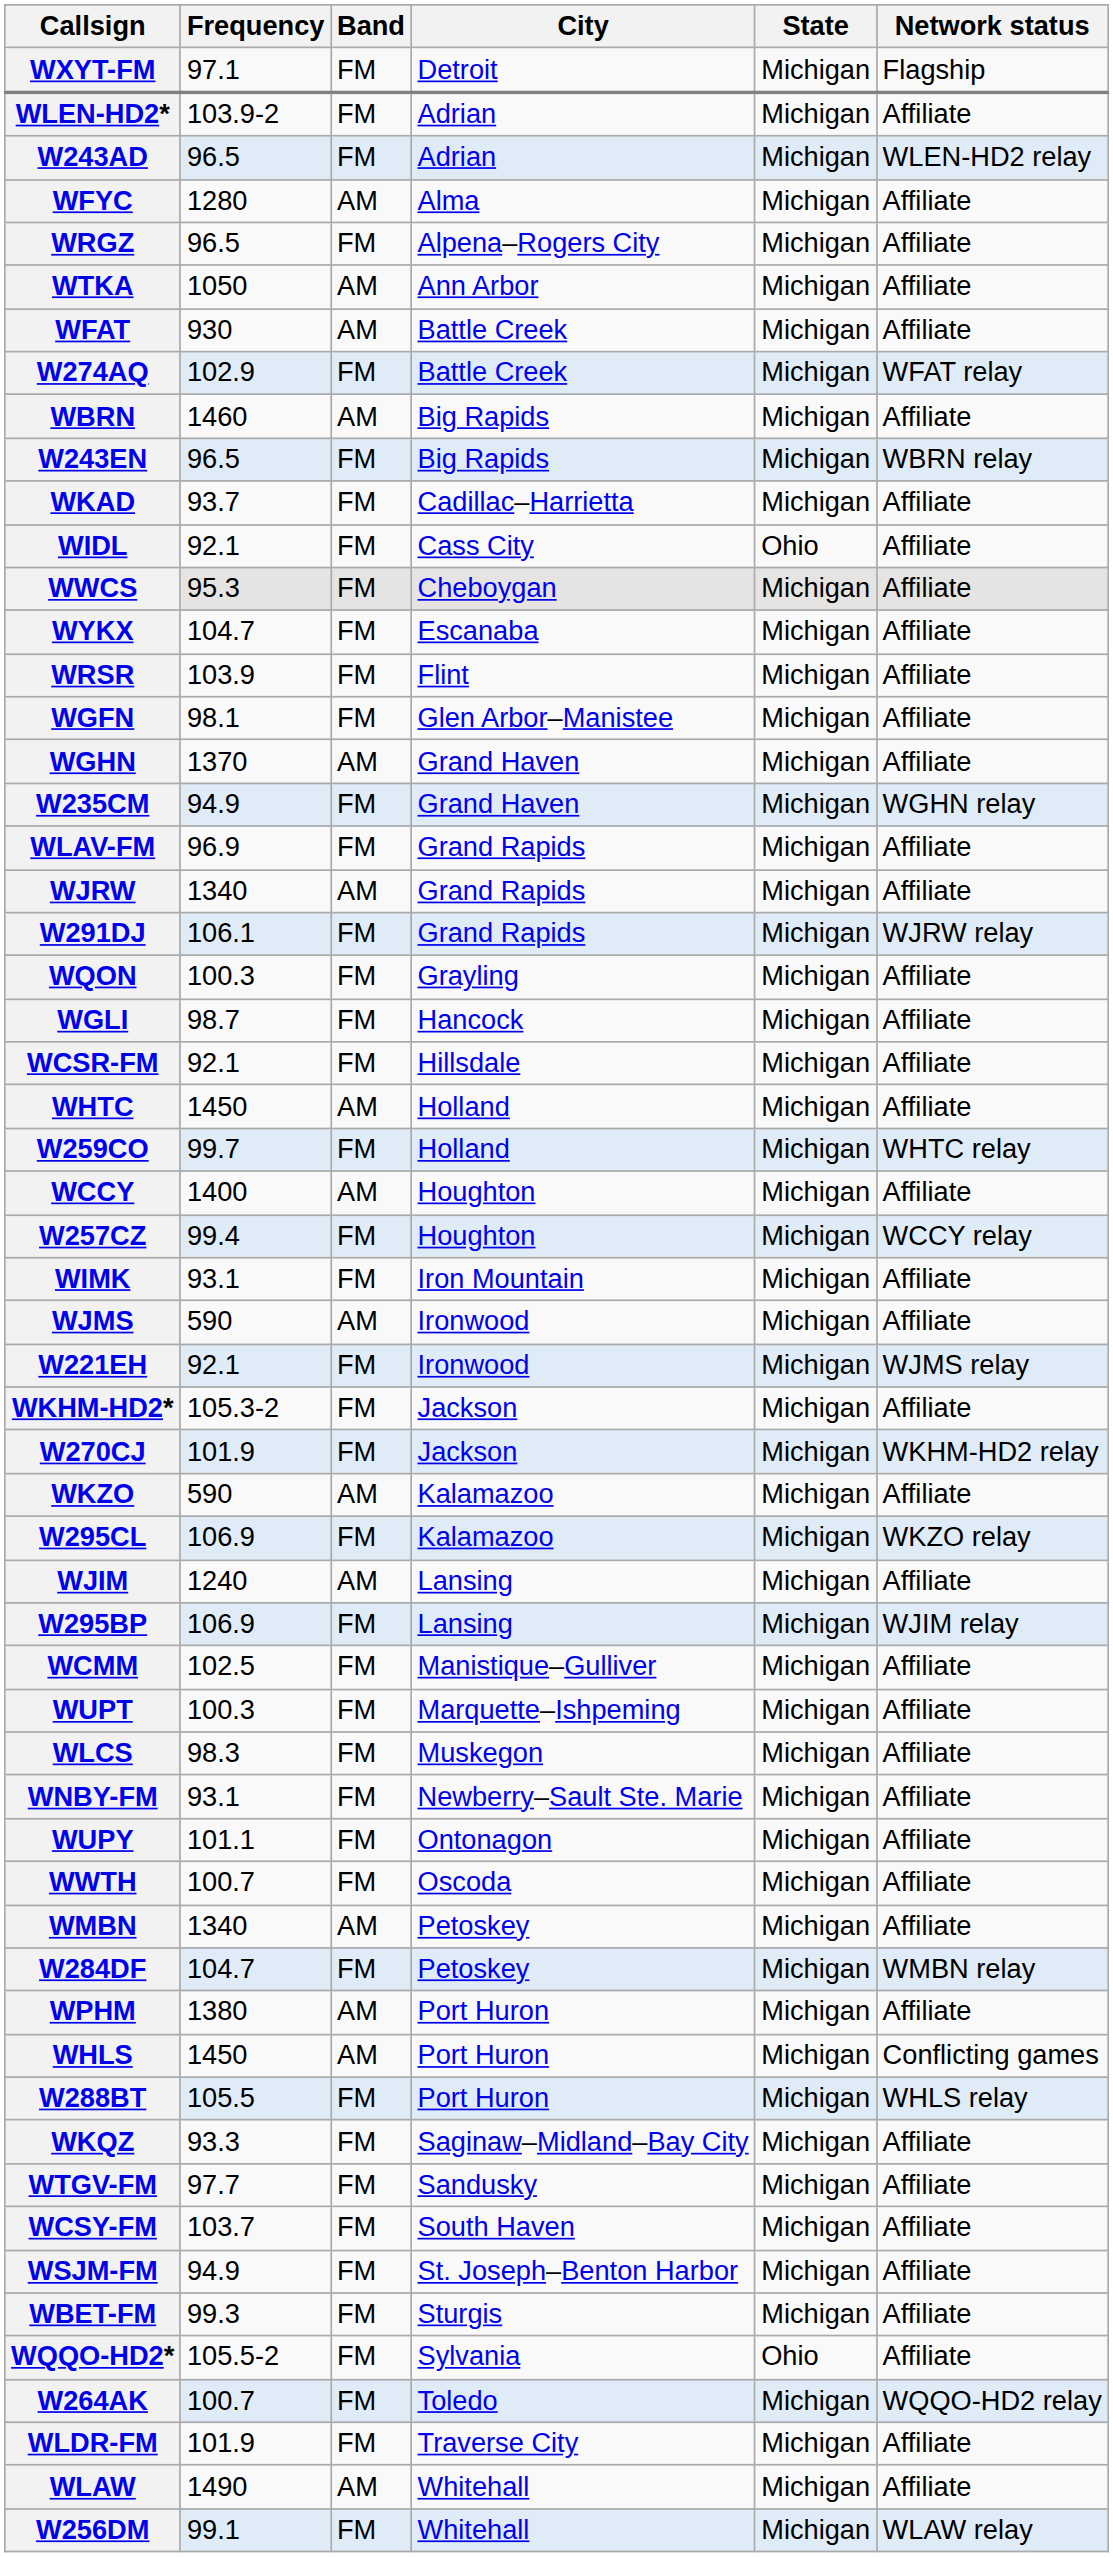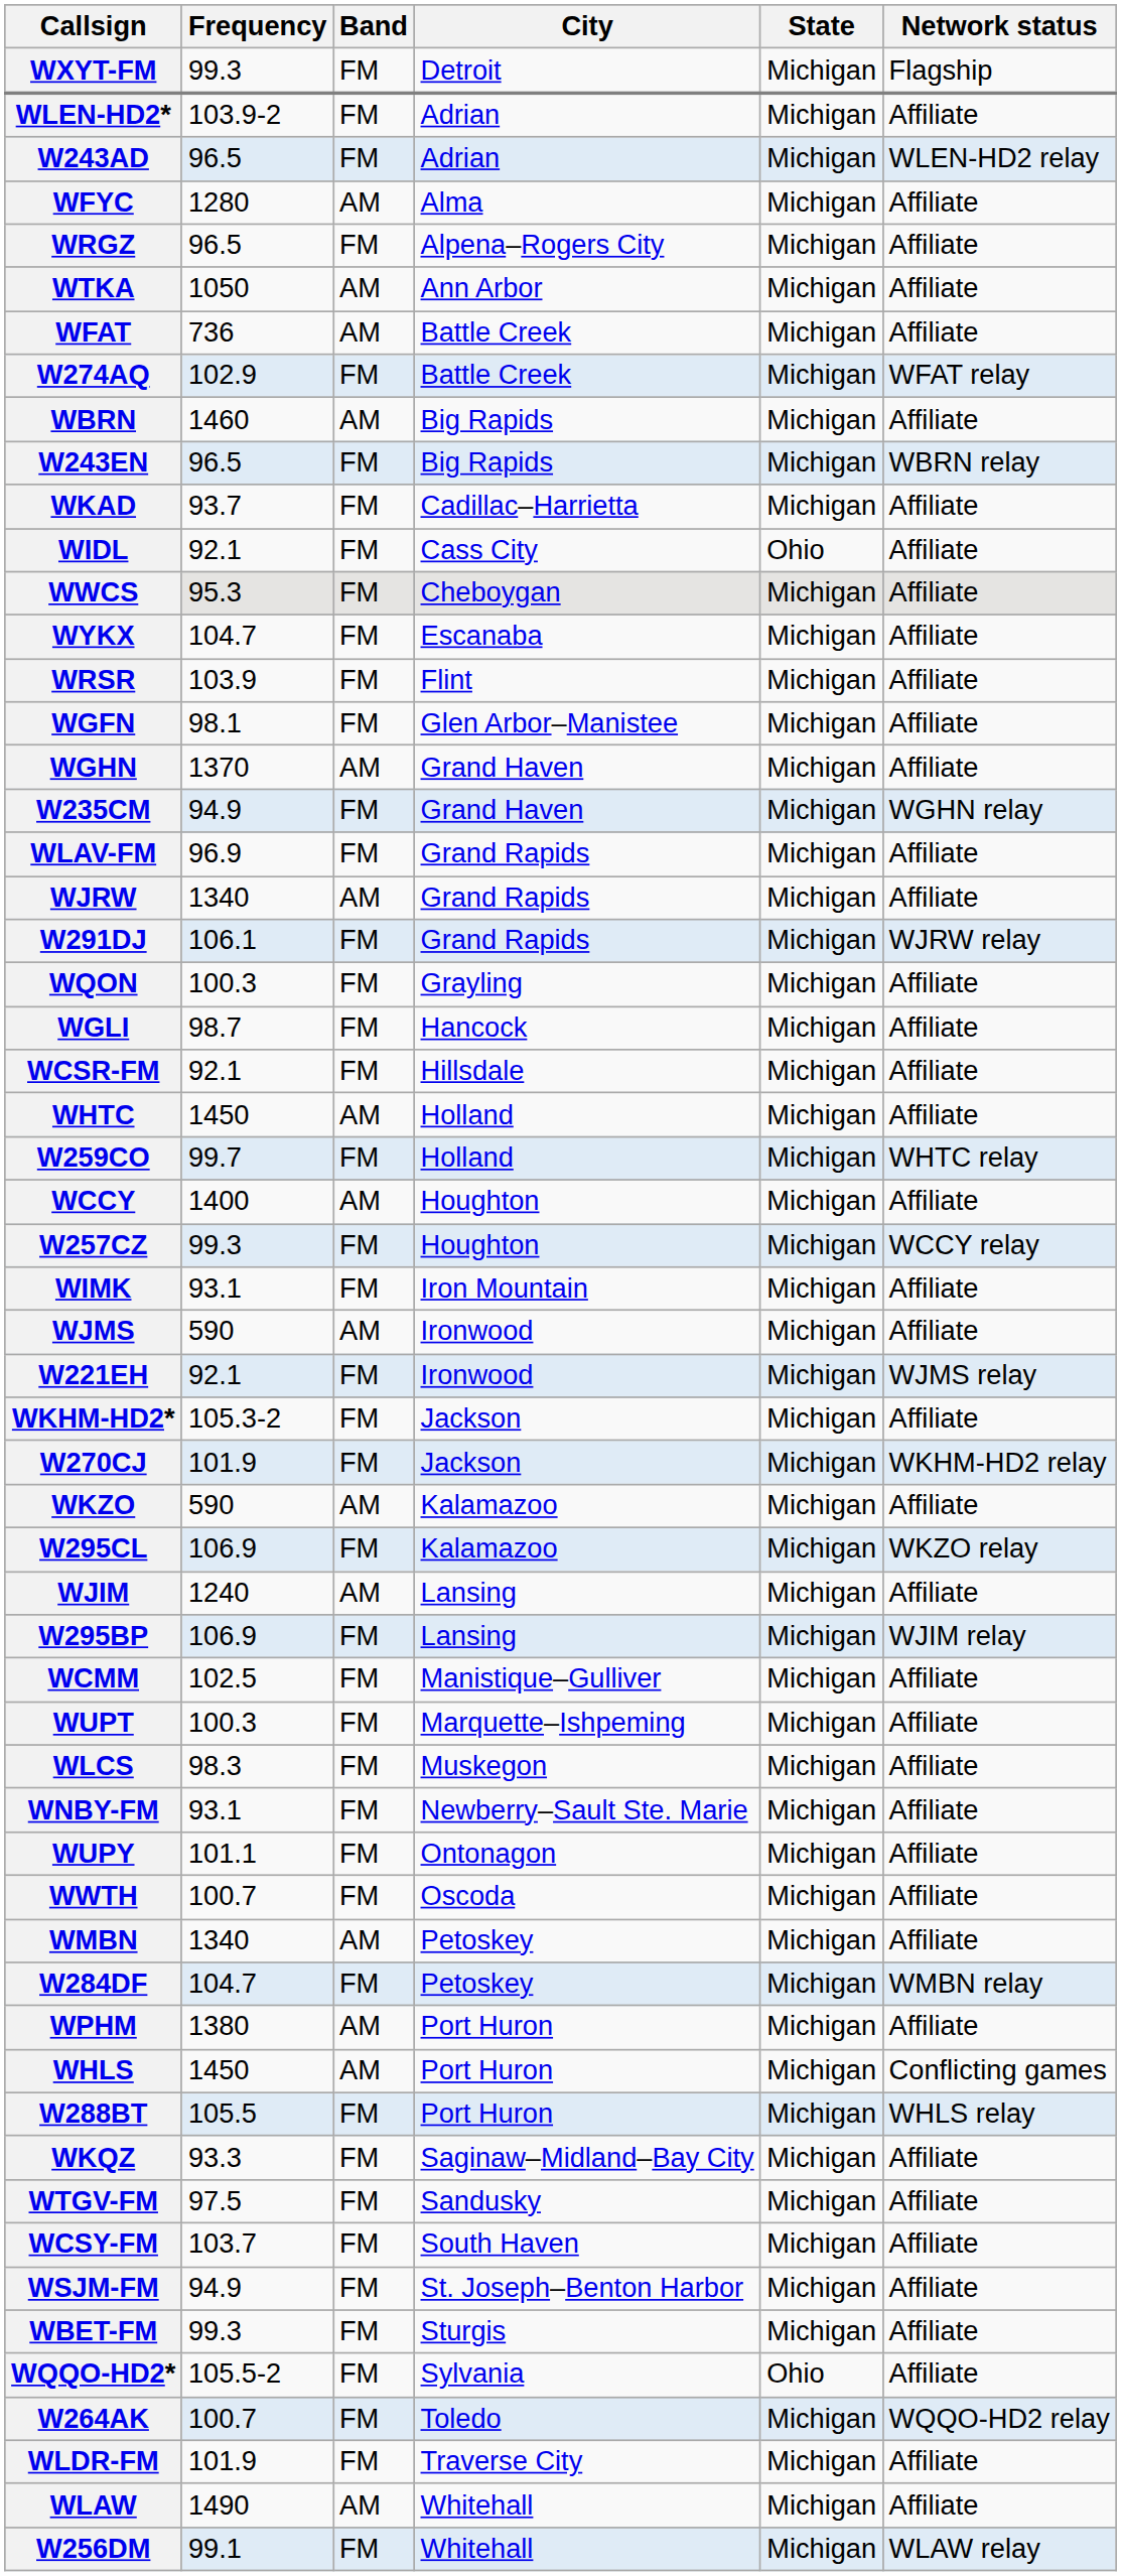WXYT-FM | Frequency: 97.1 -> 99.3
WFAT | Frequency: 930 -> 736
W257CZ | Frequency: 99.4 -> 99.3
WTGV-FM | Frequency: 97.7 -> 97.5
